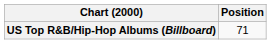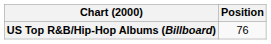US Top R&B/Hip-Hop Albums (Billboard) | Position: 71 -> 76
